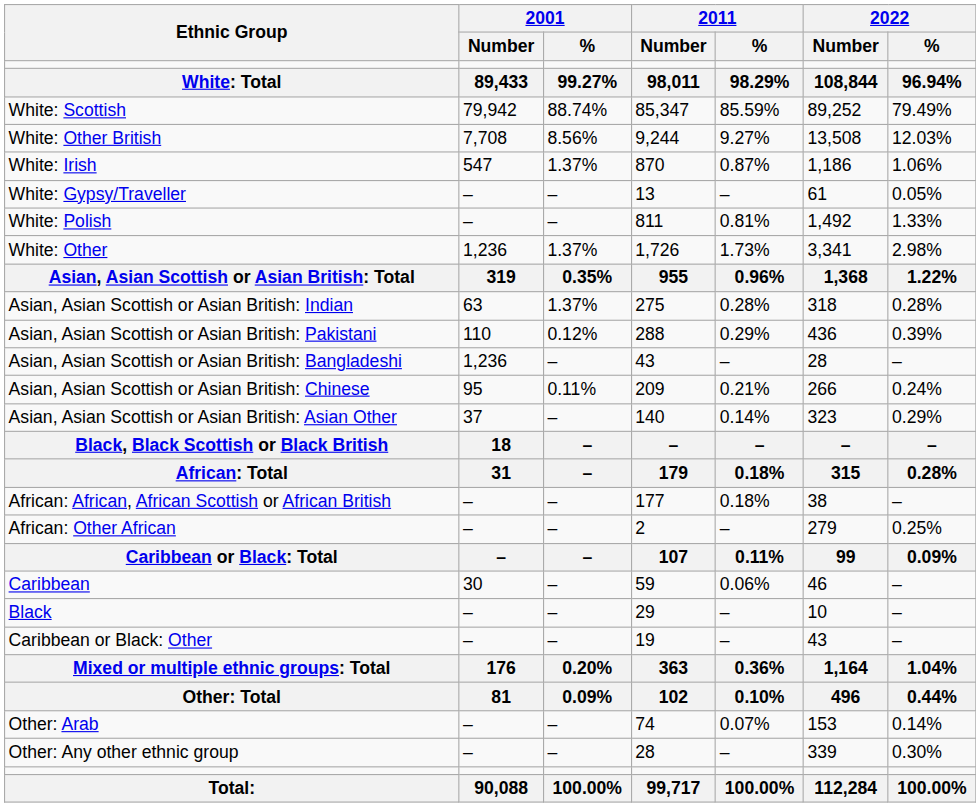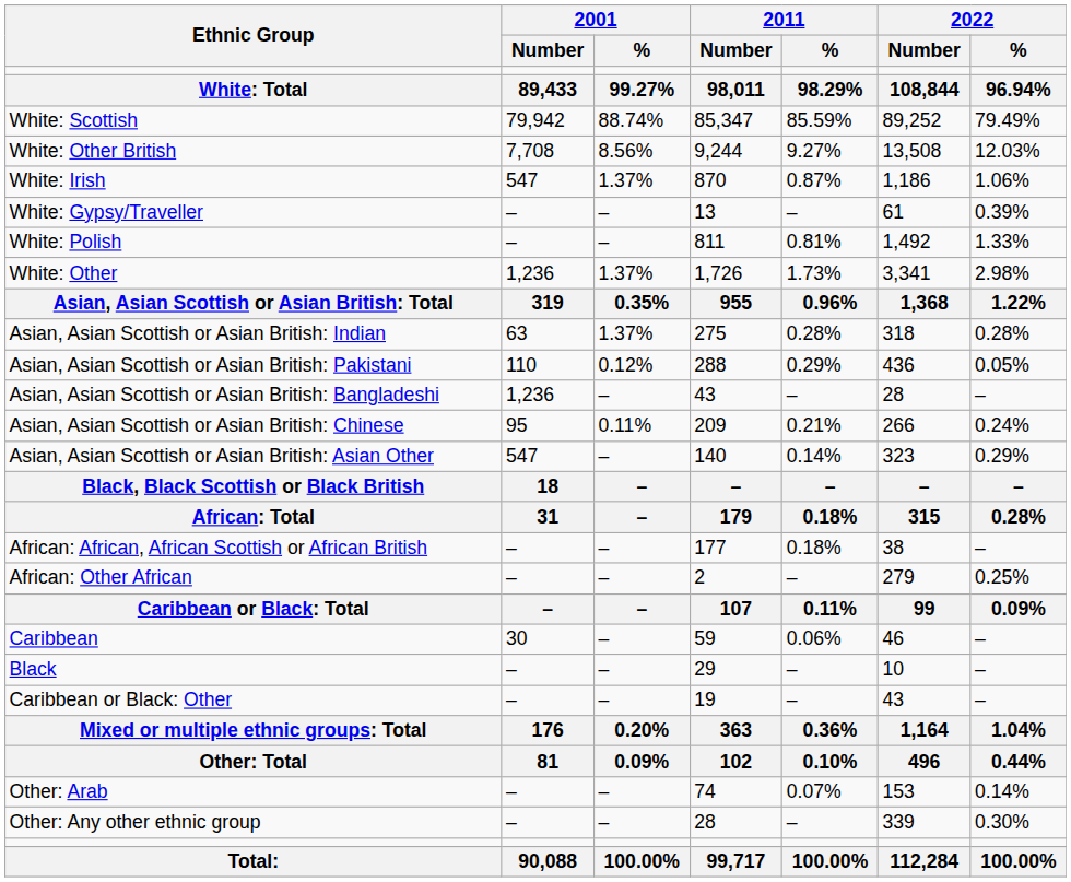White: Gypsy/Traveller | 2022 / %: 0.05% -> 0.39%
Asian, Asian Scottish or Asian British: Pakistani | 2022 / %: 0.39% -> 0.05%
Asian, Asian Scottish or Asian British: Asian Other | 2001 / Number: 37 -> 547
